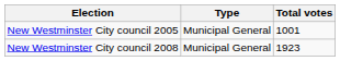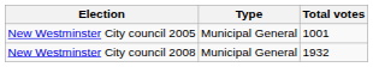New Westminster City council 2008 | Total votes: 1923 -> 1932
